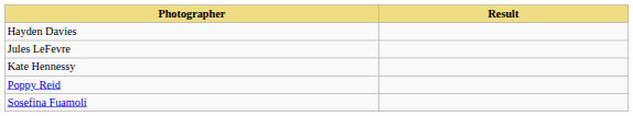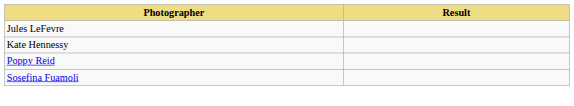- row: Hayden Davies
